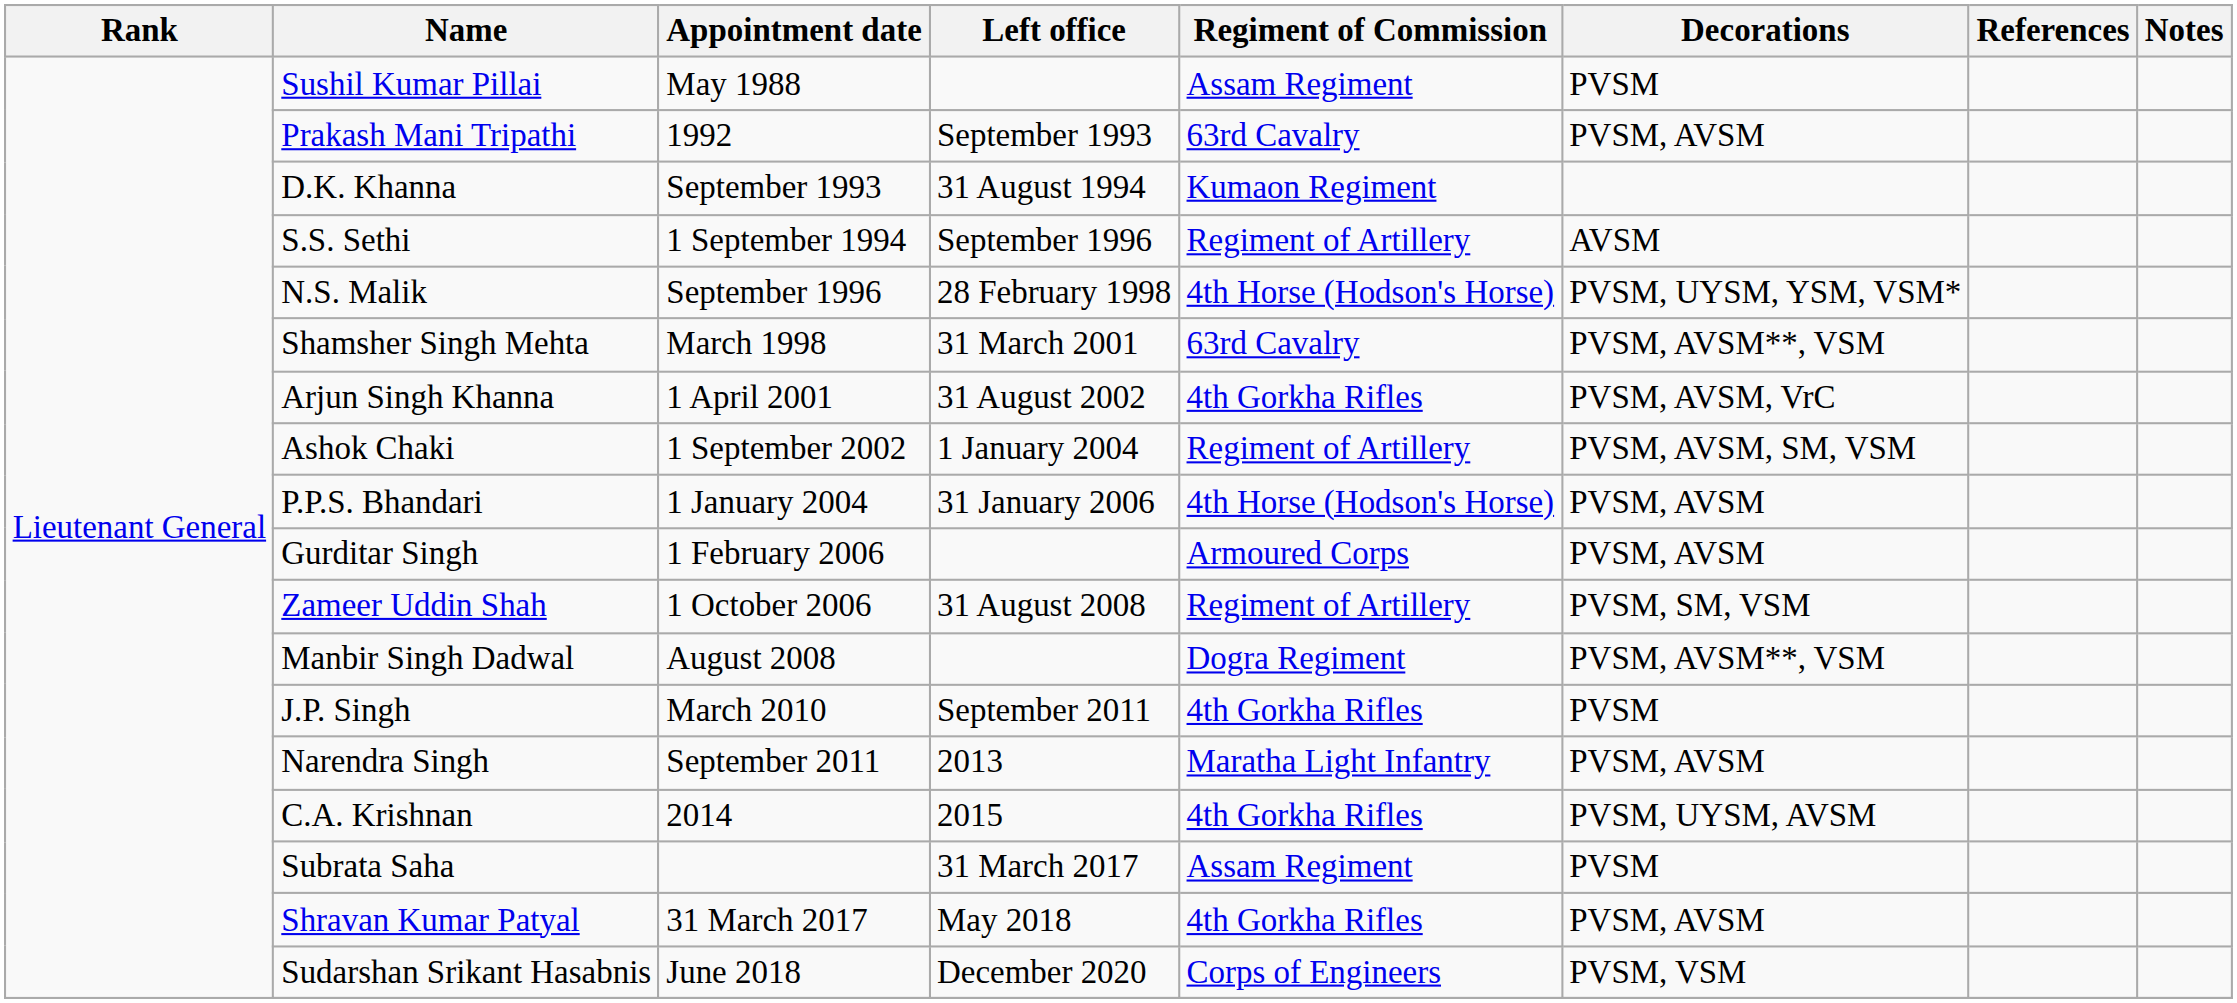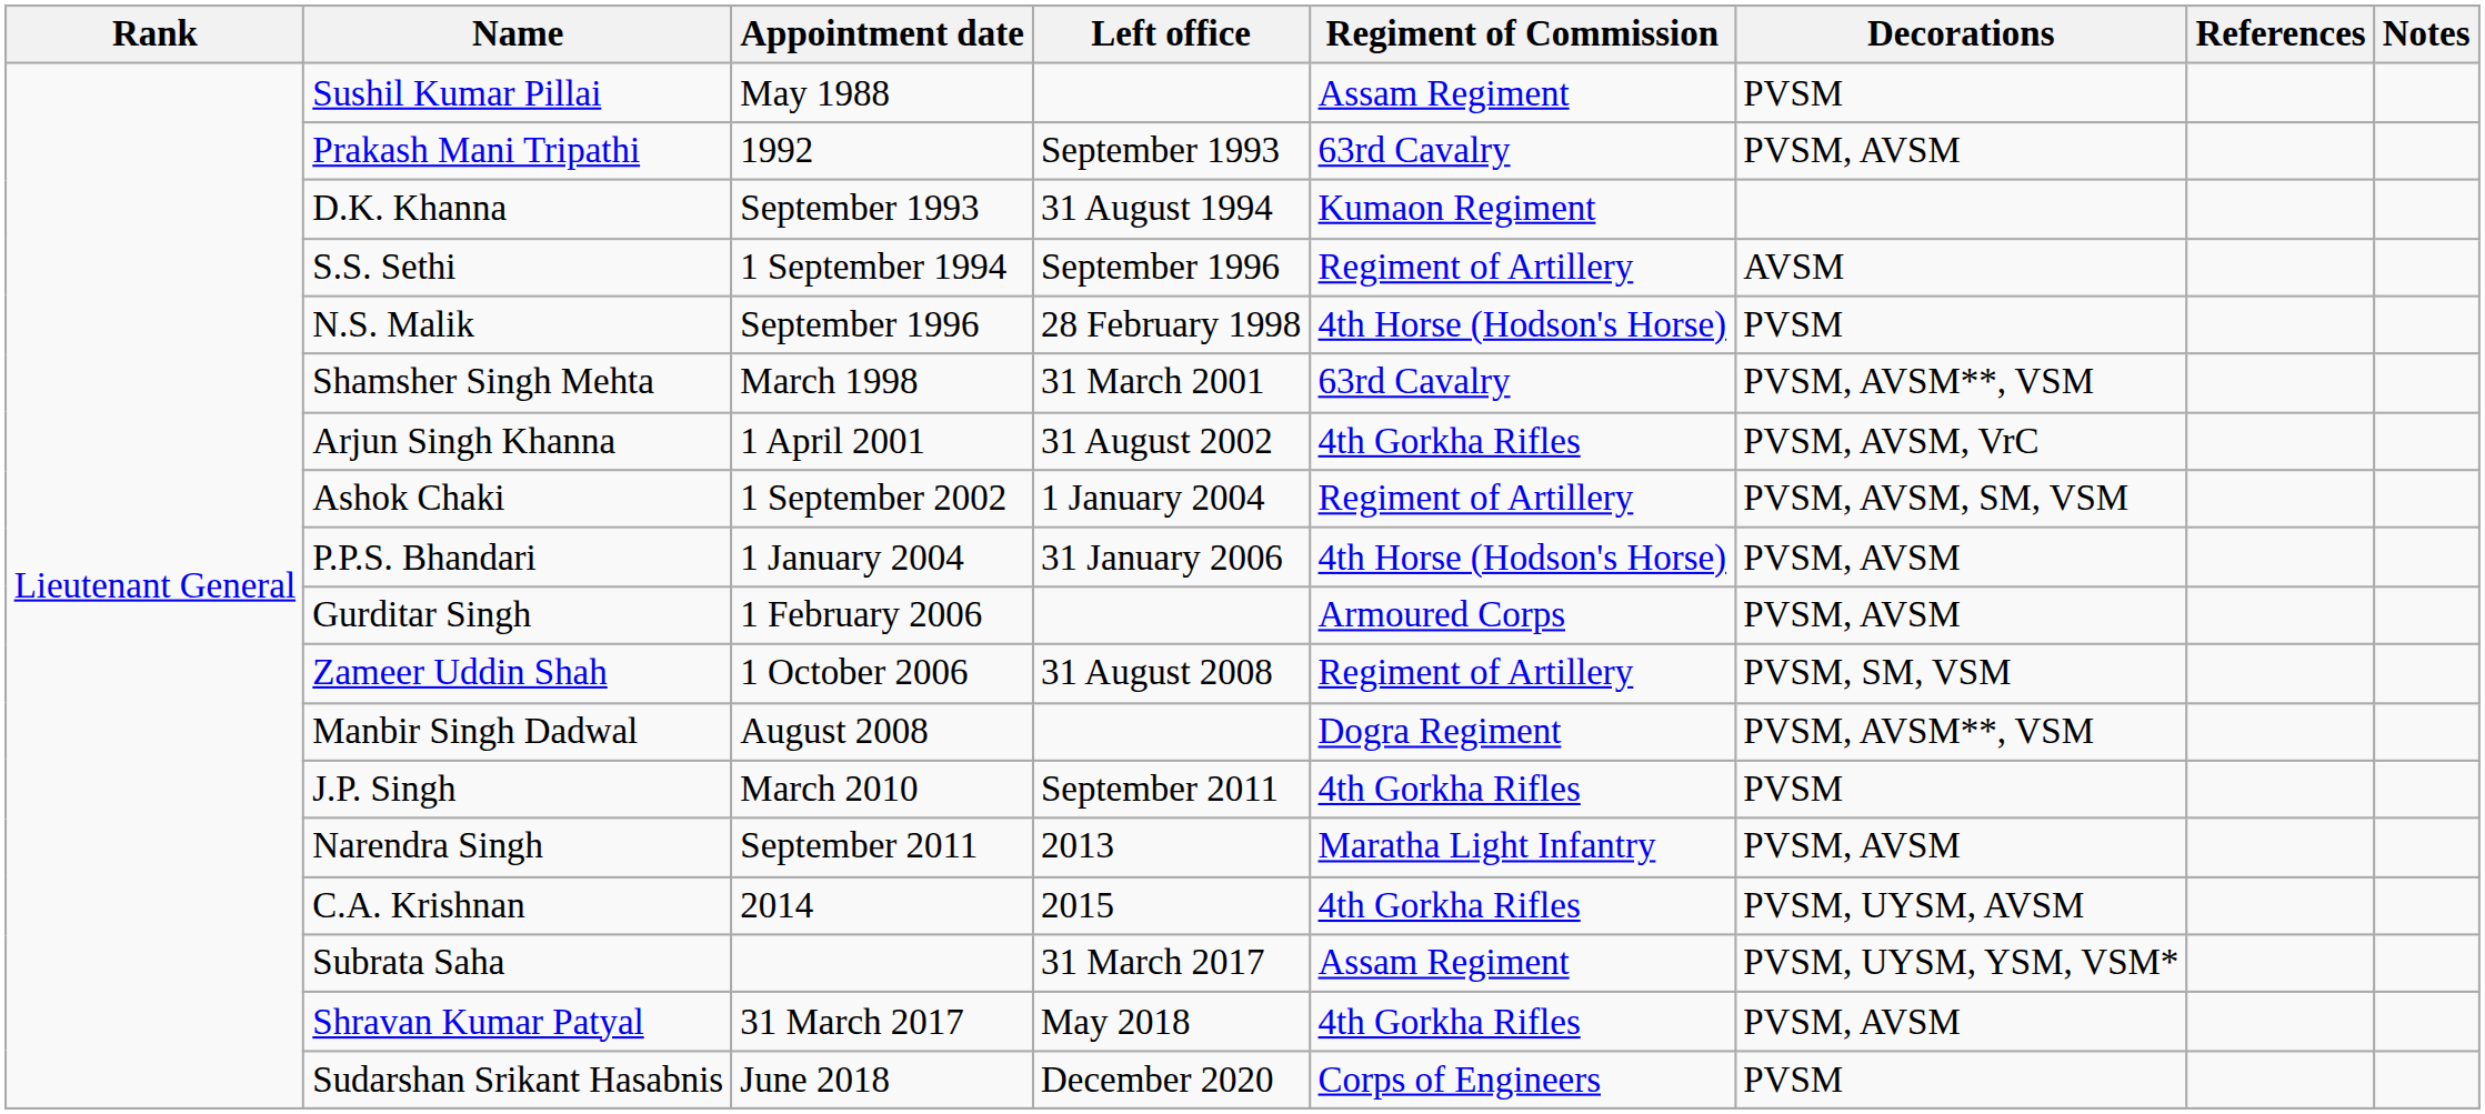N.S. Malik | Decorations: PVSM, UYSM, YSM, VSM* -> PVSM
Subrata Saha | Decorations: PVSM -> PVSM, UYSM, YSM, VSM*
Sudarshan Srikant Hasabnis | Decorations: PVSM, VSM -> PVSM
